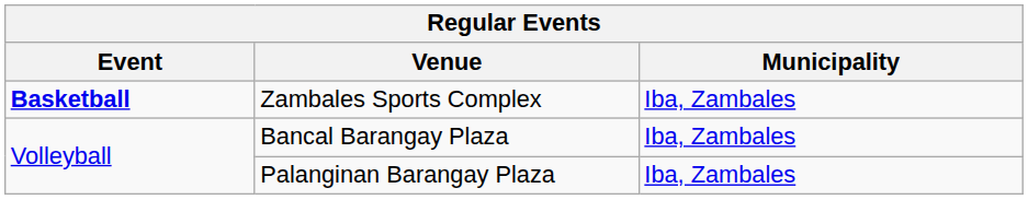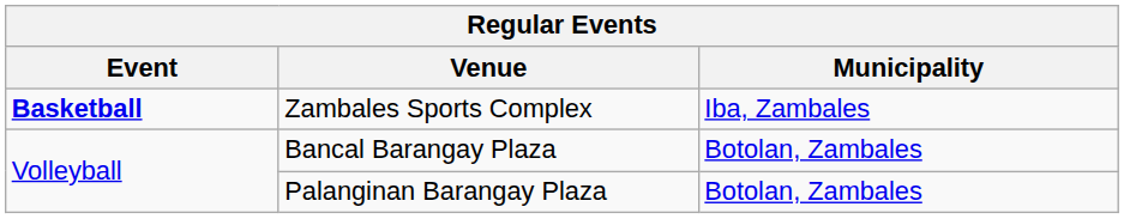Bancal Barangay Plaza | Municipality: Iba, Zambales -> Botolan, Zambales
Palanginan Barangay Plaza | Municipality: Iba, Zambales -> Botolan, Zambales
